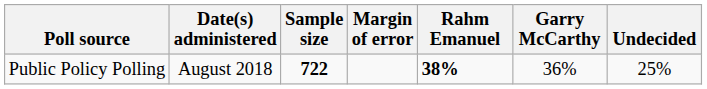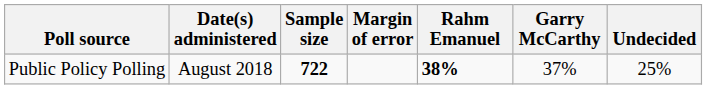Public Policy Polling | Garry McCarthy: 36% -> 37%
